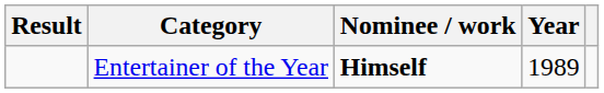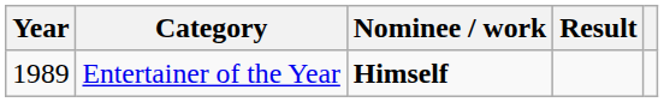columns swapped: Year <-> Result
